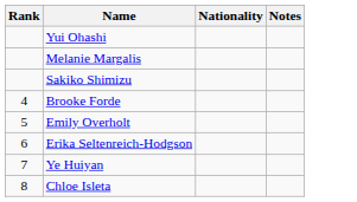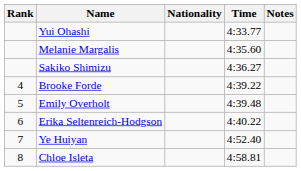+ column: Time | 4:33.77 | 4:35.60 | 4:36.27 | 4:39.22 | 4:39.48 | 4:40.22 | 4:52.40 | 4:58.81
